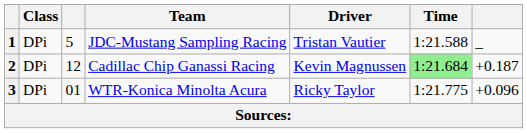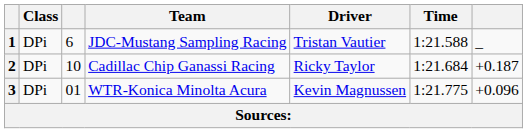1 | column 3: 5 -> 6
2 | column 3: 12 -> 10
2 | Driver: Kevin Magnussen -> Ricky Taylor
2 | Time: lightgreen background -> no background
3 | Driver: Ricky Taylor -> Kevin Magnussen
